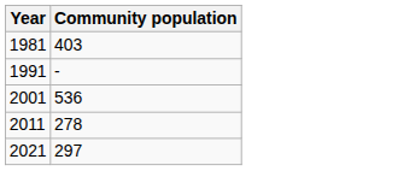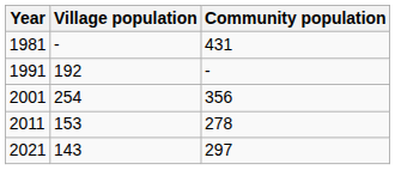+ column: Village population | - | 192 | 254 | 153 | 143
1981 | Community population: 403 -> 431
2001 | Community population: 536 -> 356
